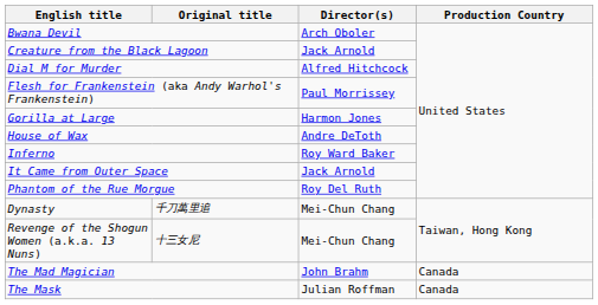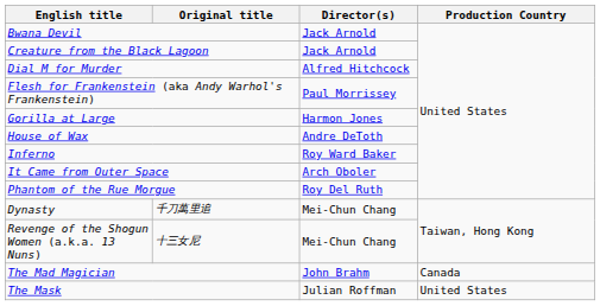Bwana Devil | Director(s): Arch Oboler -> Jack Arnold
It Came from Outer Space | Director(s): Jack Arnold -> Arch Oboler
The Mask | Production Country: Canada -> United States
